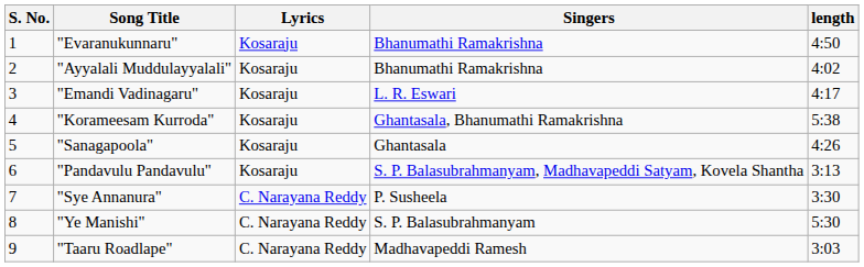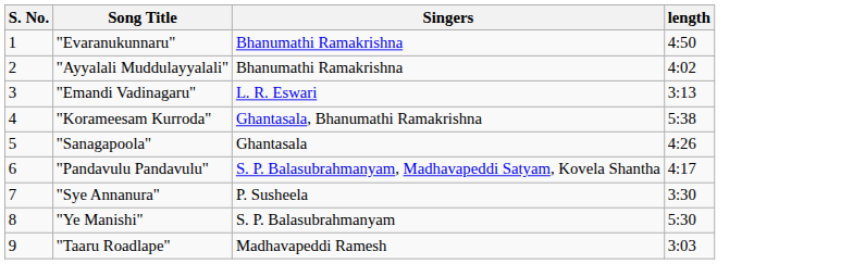- column: Lyrics | Kosaraju | Kosaraju | Kosaraju | Kosaraju | Kosaraju | Kosaraju | C. Narayana Reddy | C. Narayana Reddy | C. Narayana Reddy
"Emandi Vadinagaru" | length: 4:17 -> 3:13
"Pandavulu Pandavulu" | length: 3:13 -> 4:17
